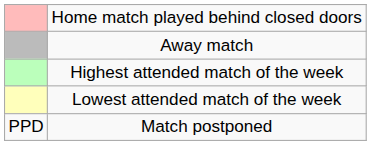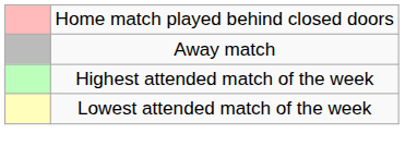- row: PPD | Match postponed
